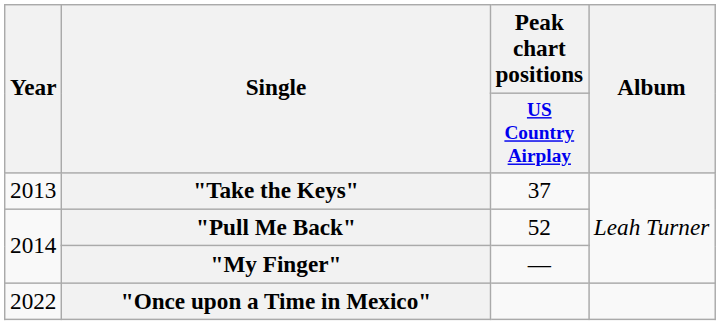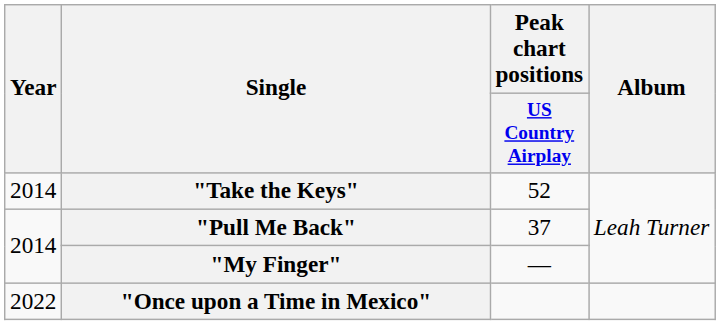"Take the Keys" | Year: 2013 -> 2014
"Take the Keys" | Peak chart positions / US Country Airplay: 37 -> 52
"Pull Me Back" | Peak chart positions / US Country Airplay: 52 -> 37
